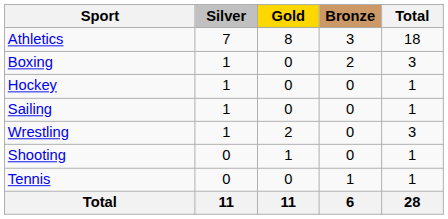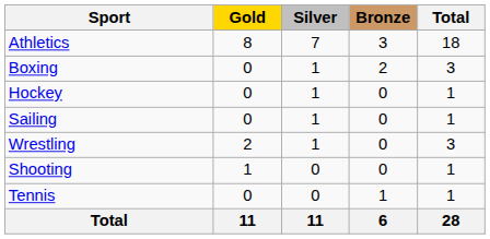columns swapped: Gold <-> Silver
